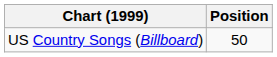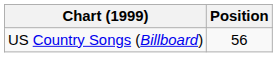US Country Songs (Billboard) | Position: 50 -> 56
